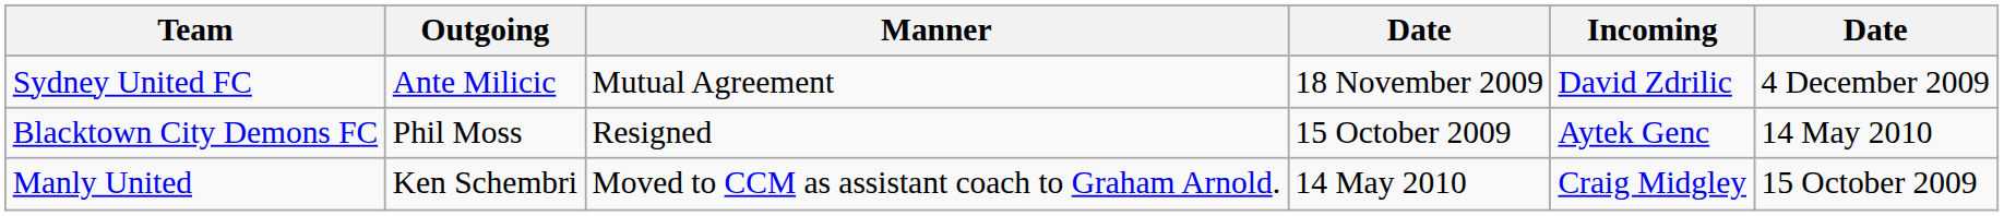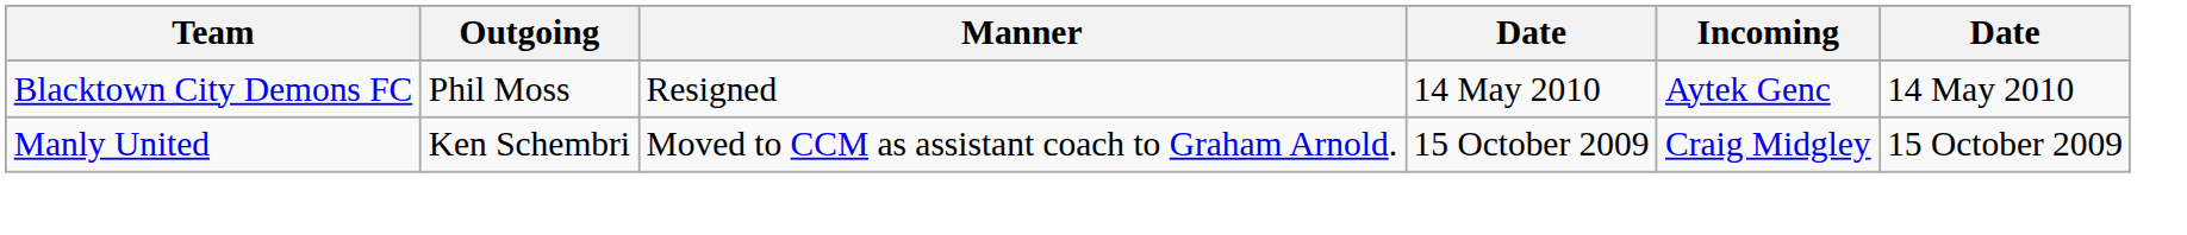- row: Sydney United FC | Ante Milicic | Mutual Agreement | 18 November 2009 | David Zdrilic | 4 December 2009
Blacktown City Demons FC | column 4: 15 October 2009 -> 14 May 2010
Manly United | column 4: 14 May 2010 -> 15 October 2009
